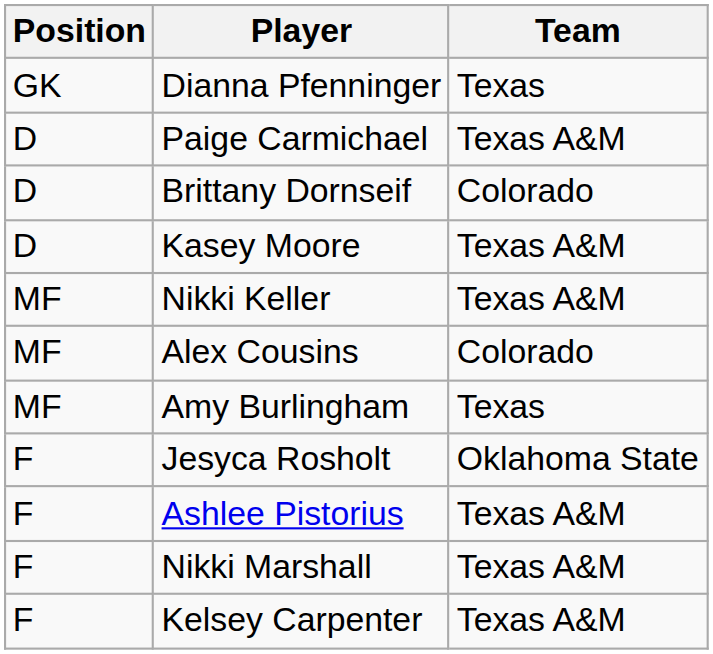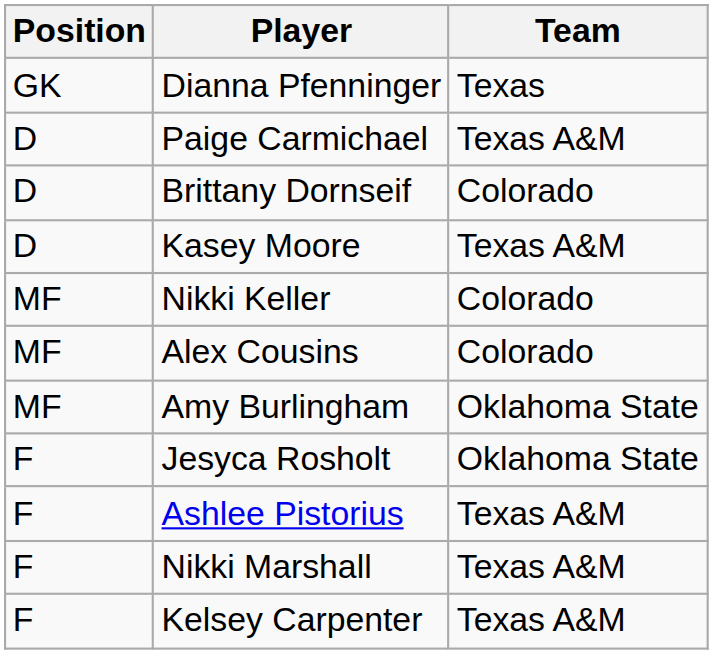Nikki Keller | Team: Texas A&M -> Colorado
Amy Burlingham | Team: Texas -> Oklahoma State
